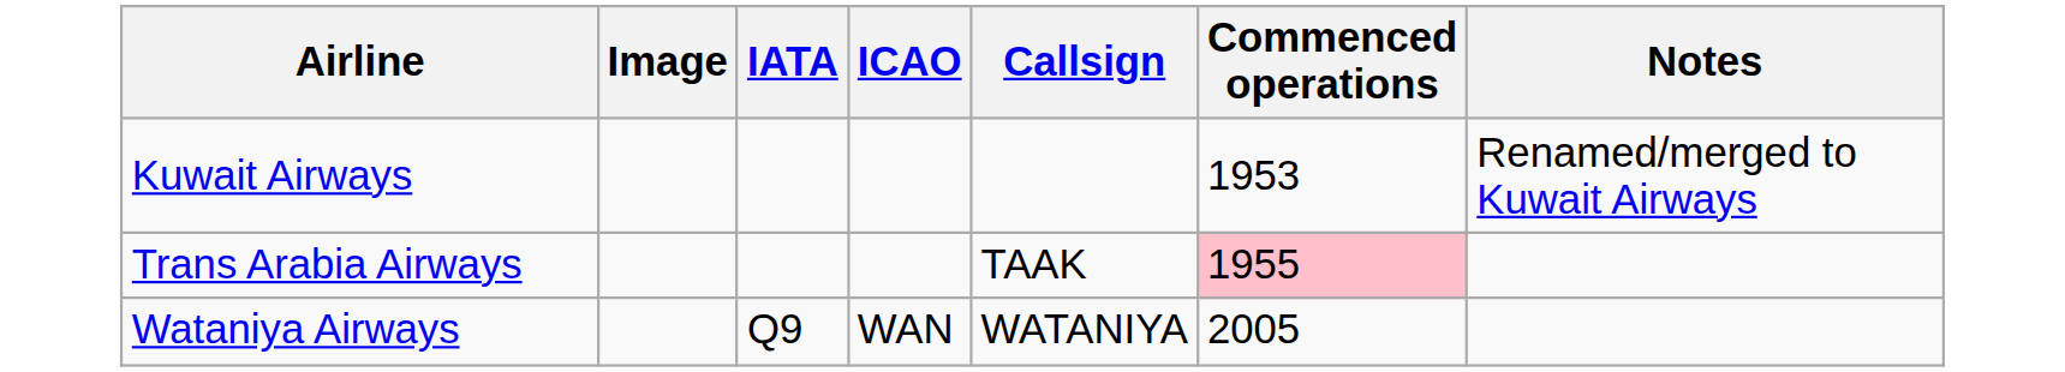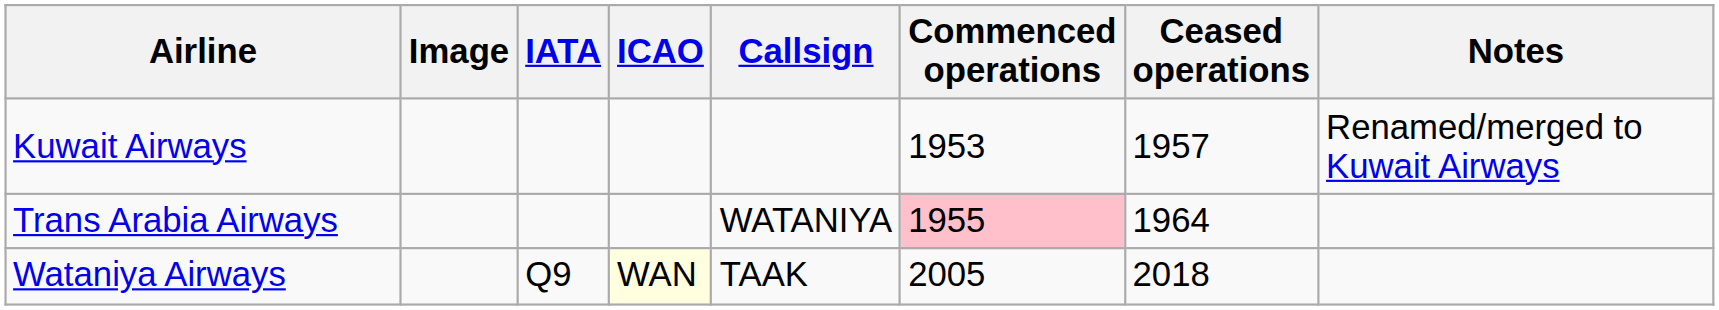+ column: Ceased operations | 1957 | 1964 | 2018
Trans Arabia Airways | Callsign: TAAK -> WATANIYA
Wataniya Airways | ICAO: no background -> lightyellow background
Wataniya Airways | Callsign: WATANIYA -> TAAK
